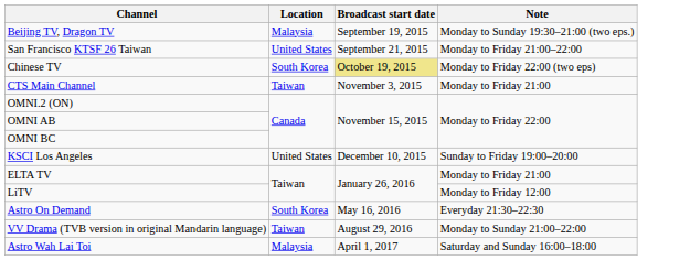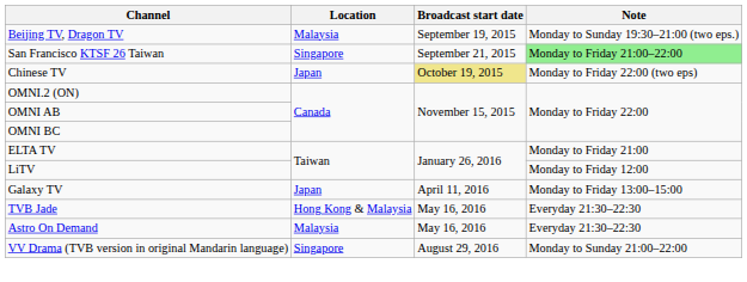San Francisco KTSF 26 Taiwan | Location: United States -> Singapore
San Francisco KTSF 26 Taiwan | Note: no background -> lightgreen background
Chinese TV | Location: South Korea -> Japan
- row: CTS Main Channel | Taiwan | November 3, 2015 | Monday to Friday 21:00
- row: KSCI Los Angeles | United States | December 10, 2015 | Sunday to Friday 19:00–20:00
+ row: Galaxy TV | Japan | April 11, 2016 | Monday to Friday 13:00–15:00
+ row: TVB Jade | Hong Kong & Malaysia | May 16, 2016 | Everyday 21:30–22:30
Astro On Demand | Location: South Korea -> Malaysia
VV Drama (TVB version in original Mandarin language) | Location: Taiwan -> Singapore
- row: Astro Wah Lai Toi | Malaysia | April 1, 2017 | Saturday and Sunday 16:00–18:00
